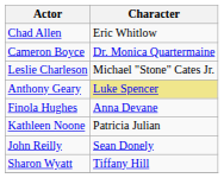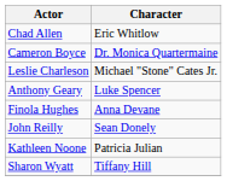Anthony Geary | Character: khaki background -> no background
rows swapped: Kathleen Noone <-> John Reilly
